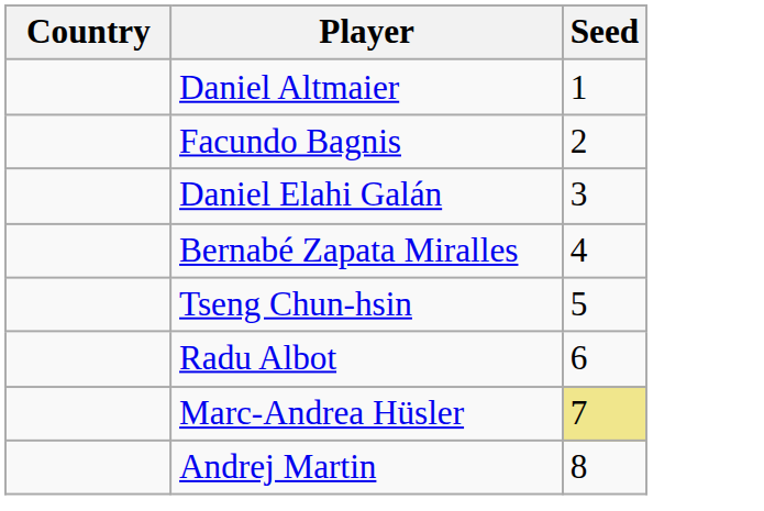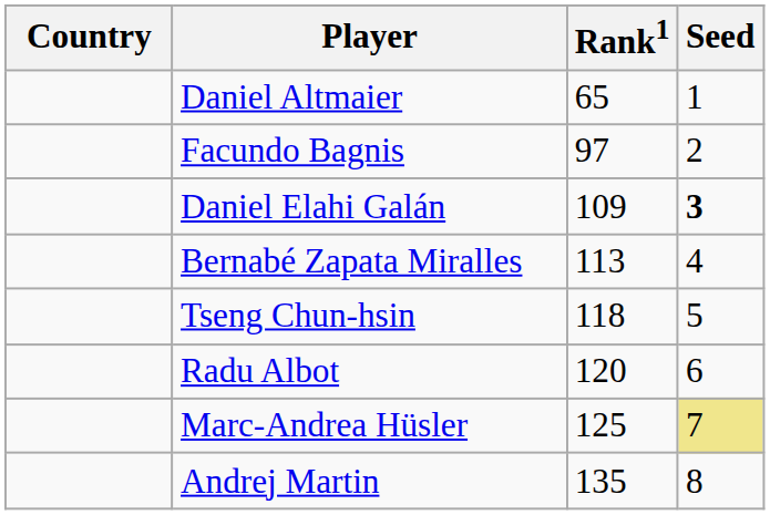+ column: Rank1 | 65 | 97 | 109 | 113 | 118 | 120 | 125 | 135
Daniel Elahi Galán | Seed: normal -> bold
